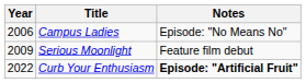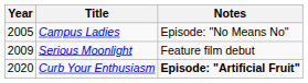Campus Ladies | Year: 2006 -> 2005
Curb Your Enthusiasm | Year: 2022 -> 2020
